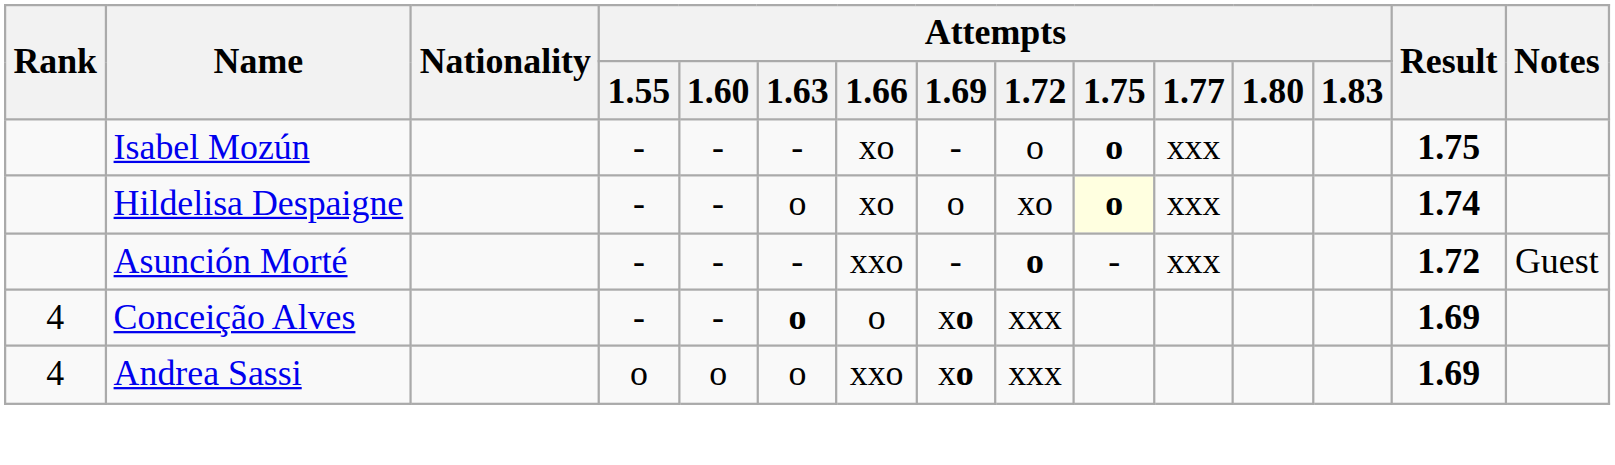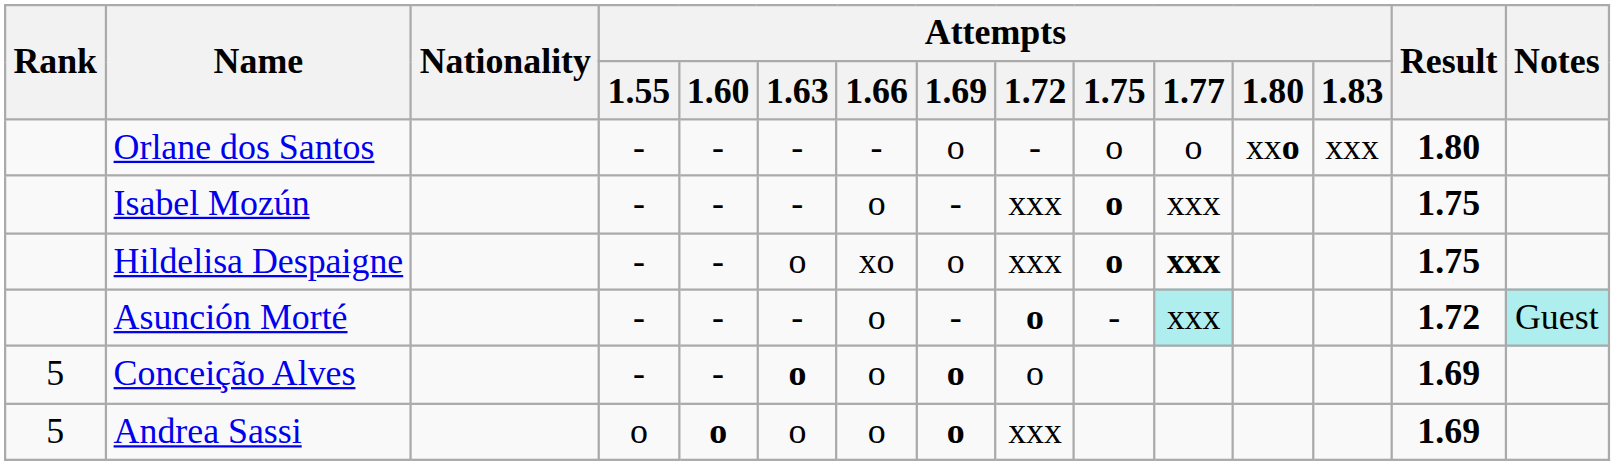+ row: Orlane dos Santos | - | - | - | - | o | - | o | o | xxo | xxx | 1.80
Isabel Mozún | Attempts / 1.66: xo -> o
Isabel Mozún | Attempts / 1.72: o -> xxx
Hildelisa Despaigne | Attempts / 1.72: xo -> xxx
Hildelisa Despaigne | Attempts / 1.75: lightyellow background -> no background
Hildelisa Despaigne | Attempts / 1.77: normal -> bold
Hildelisa Despaigne | Result: 1.74 -> 1.75
Asunción Morté | Attempts / 1.66: xxo -> o
Asunción Morté | Attempts / 1.77: no background -> paleturquoise background
Asunción Morté | Notes: no background -> paleturquoise background
Conceição Alves | Rank: 4 -> 5
Conceição Alves | Attempts / 1.69: xo -> o
Conceição Alves | Attempts / 1.72: xxx -> o
Andrea Sassi | Rank: 4 -> 5
Andrea Sassi | Attempts / 1.60: normal -> bold
Andrea Sassi | Attempts / 1.66: xxo -> o
Andrea Sassi | Attempts / 1.69: xo -> o
